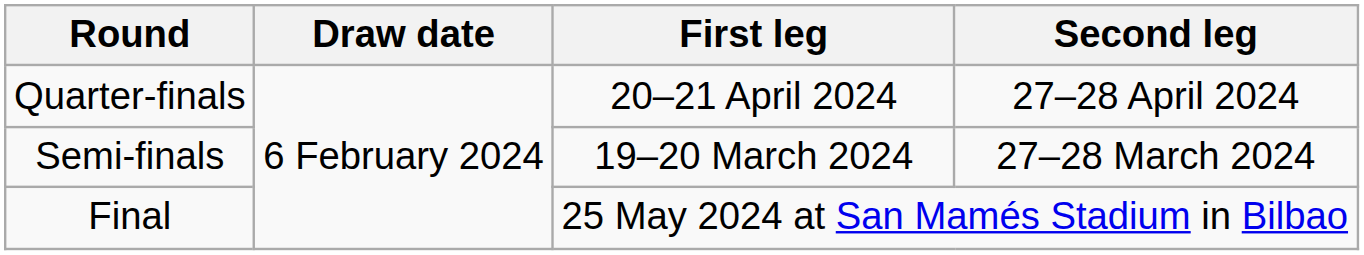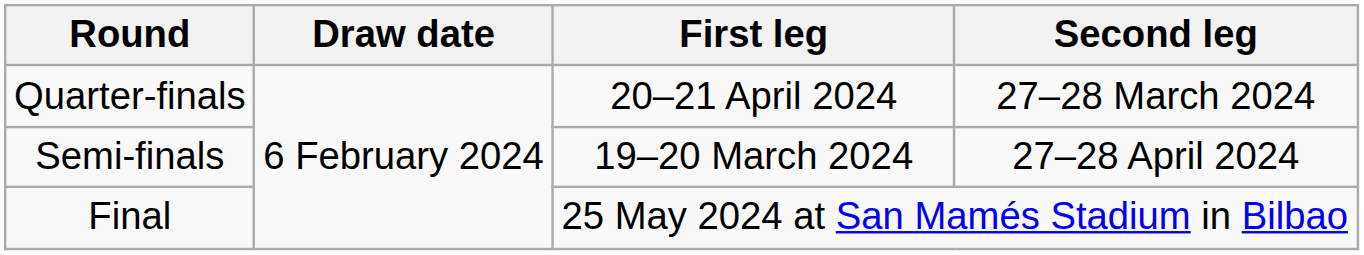Quarter-finals | Second leg: 27–28 April 2024 -> 27–28 March 2024
Semi-finals | Second leg: 27–28 March 2024 -> 27–28 April 2024
